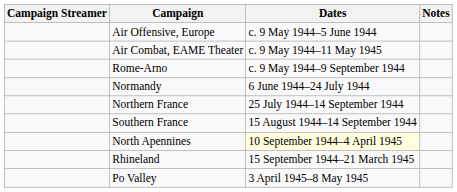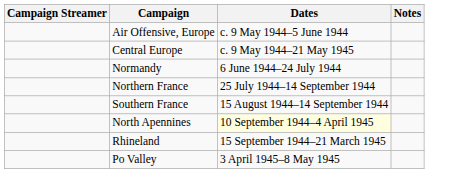- row: Air Combat, EAME Theater | c. 9 May 1944–11 May 1945
+ row: Central Europe | c. 9 May 1944–21 May 1945
- row: Rome-Arno | c. 9 May 1944–9 September 1944
